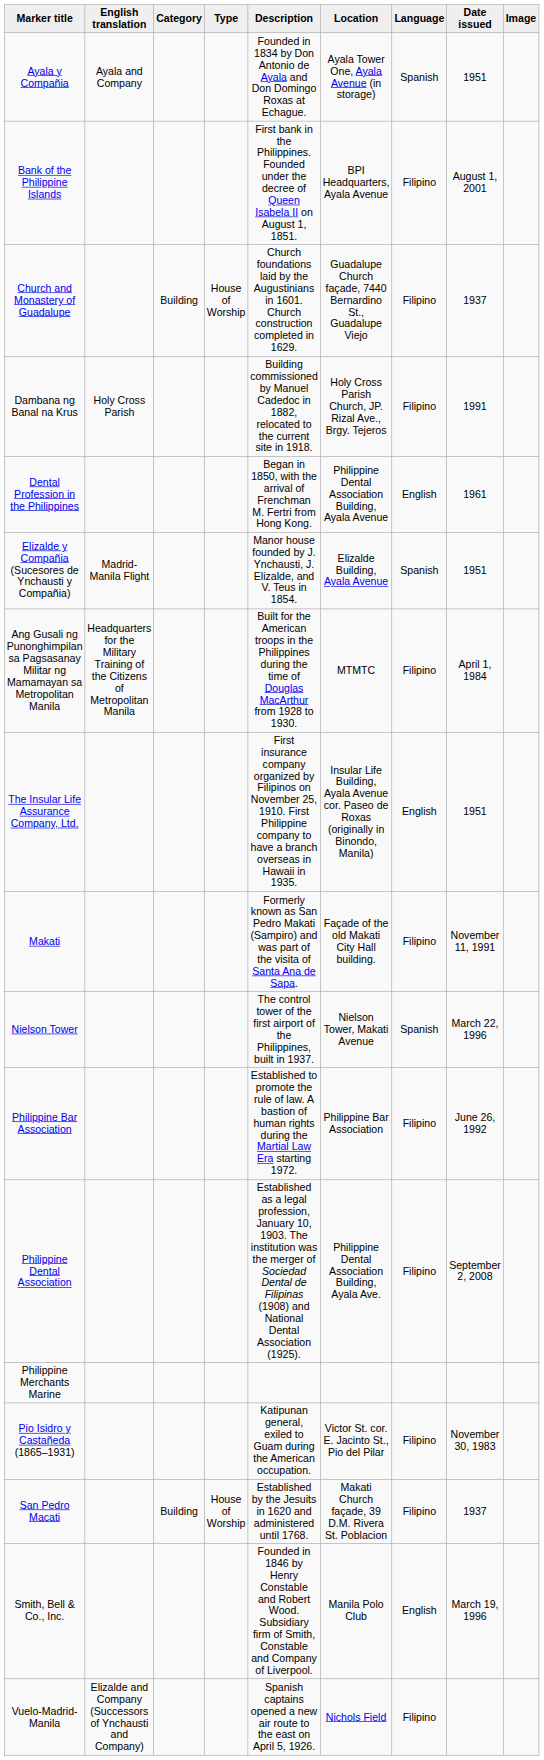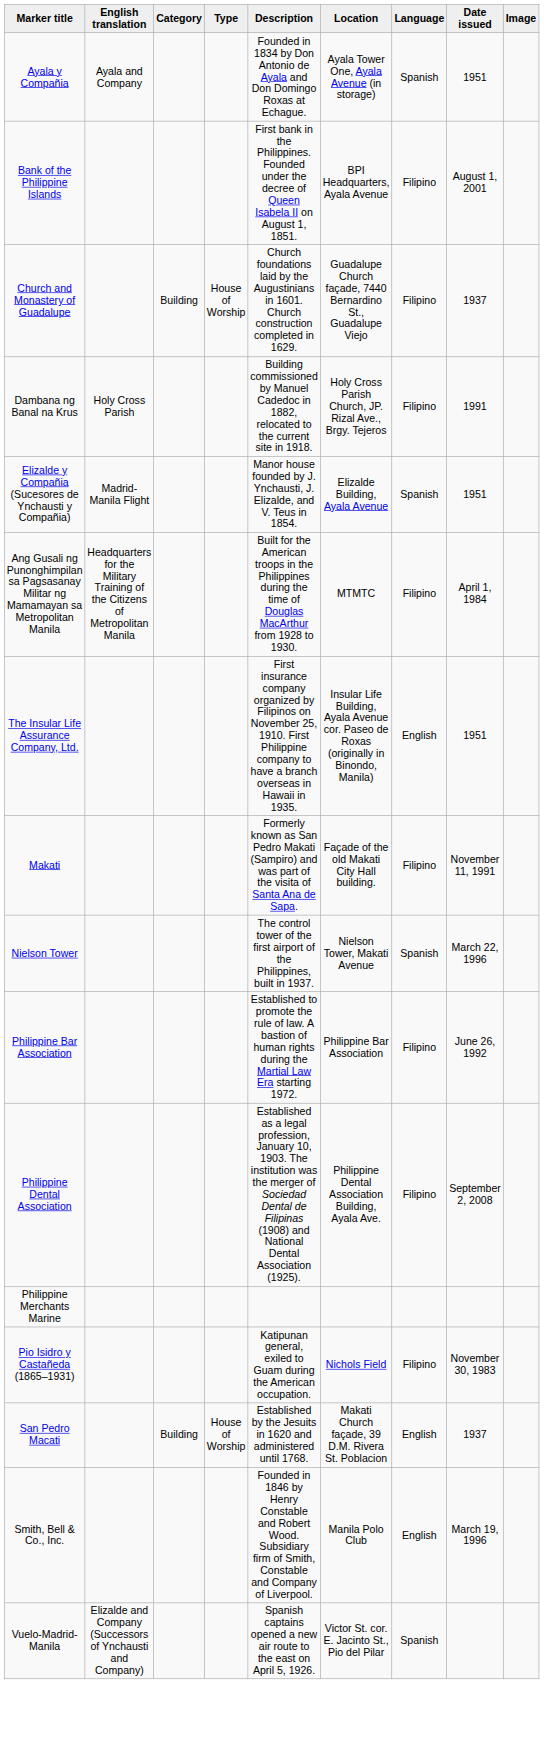- row: Dental Profession in the Philippines | Began in 1850, with the arrival of Frenchman M. Fertri from Hong Kong. | Philippine Dental Association Building, Ayala Avenue | English | 1961
Pio Isidro y Castañeda (1865–1931) | Location: Victor St. cor. E. Jacinto St., Pio del Pilar -> Nichols Field
San Pedro Macati | Language: Filipino -> English
Vuelo-Madrid-Manila | Location: Nichols Field -> Victor St. cor. E. Jacinto St., Pio del Pilar
Vuelo-Madrid-Manila | Language: Filipino -> Spanish
